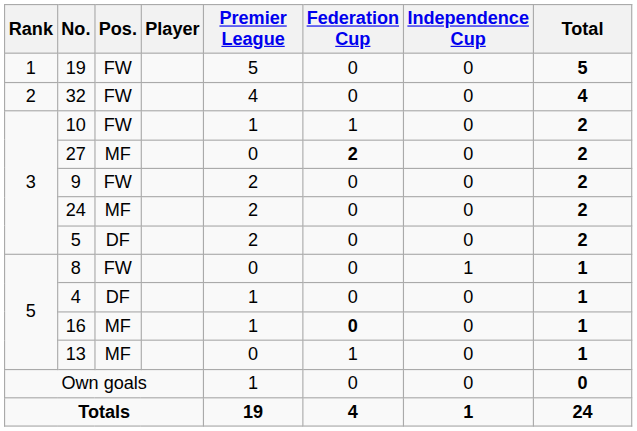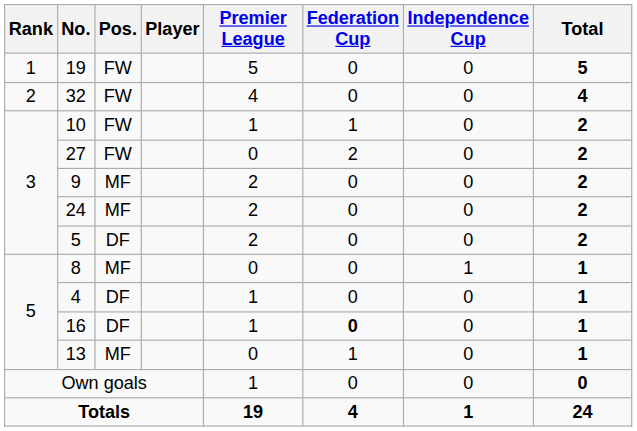27 | Pos.: MF -> FW
27 | Federation Cup: bold -> normal
9 | Pos.: FW -> MF
8 | Pos.: FW -> MF
16 | Pos.: MF -> DF
